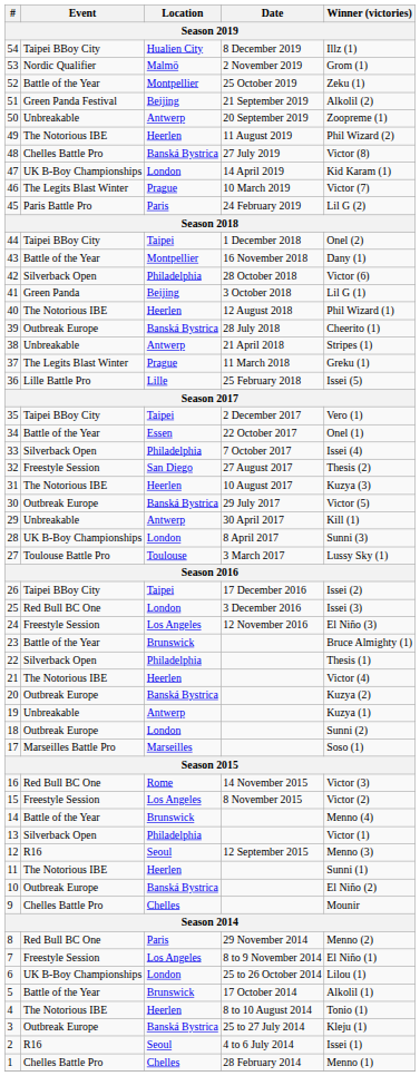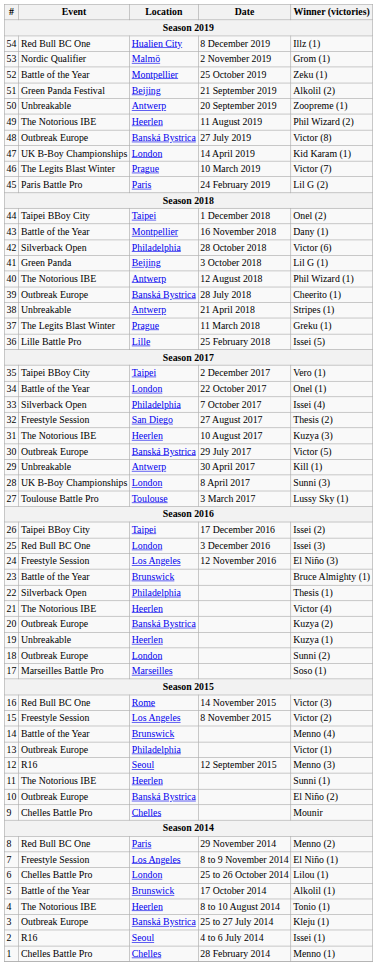54 | Event: Taipei BBoy City -> Red Bull BC One
48 | Event: Chelles Battle Pro -> Outbreak Europe
40 | Location: Heerlen -> Antwerp
34 | Location: Essen -> London
19 | Location: Antwerp -> Heerlen
13 | Event: Silverback Open -> Outbreak Europe
6 | Event: UK B-Boy Championships -> Chelles Battle Pro
